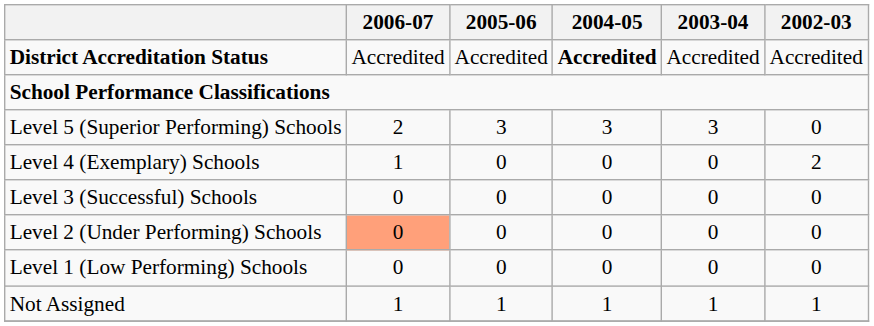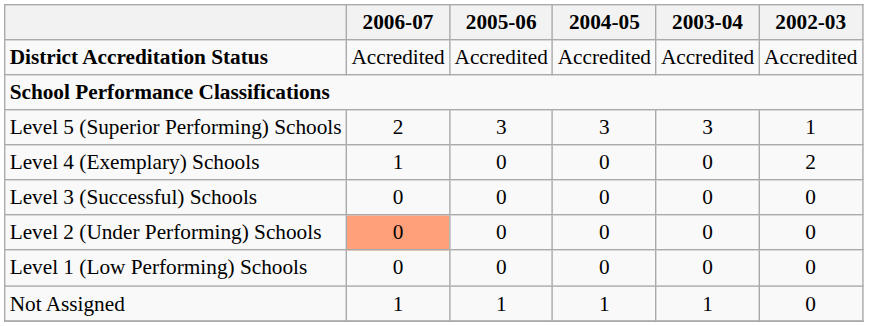District Accreditation Status | 2004-05: bold -> normal
Level 5 (Superior Performing) Schools | 2002-03: 0 -> 1
Not Assigned | 2002-03: 1 -> 0
